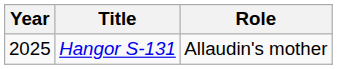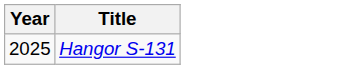- column: Role | Allaudin's mother
